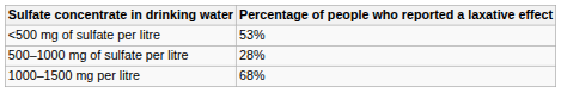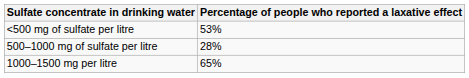1000–1500 mg per litre | Percentage of people who reported a laxative effect: 68% -> 65%
